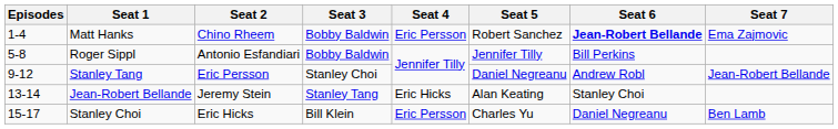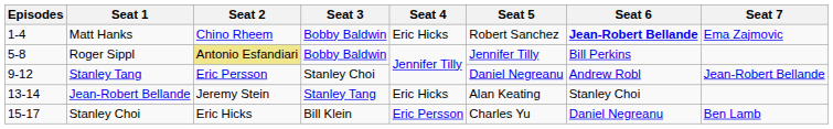Matt Hanks | Seat 4: Eric Persson -> Eric Hicks
Roger Sippl | Seat 2: no background -> khaki background
